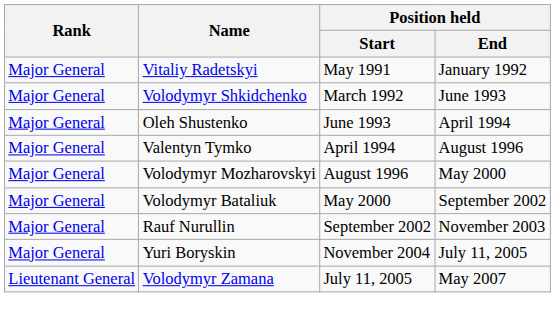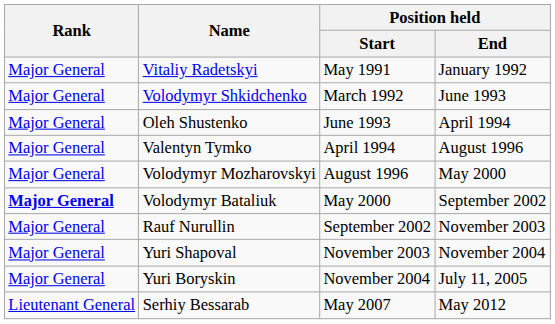Volodymyr Bataliuk | Rank: normal -> bold
+ row: Major General | Yuri Shapoval | November 2003 | November 2004
- row: Lieutenant General | Volodymyr Zamana | July 11, 2005 | May 2007
+ row: Lieutenant General | Serhiy Bessarab | May 2007 | May 2012
